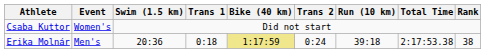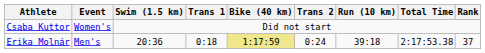Erika Molnár | Rank: 38 -> 37
